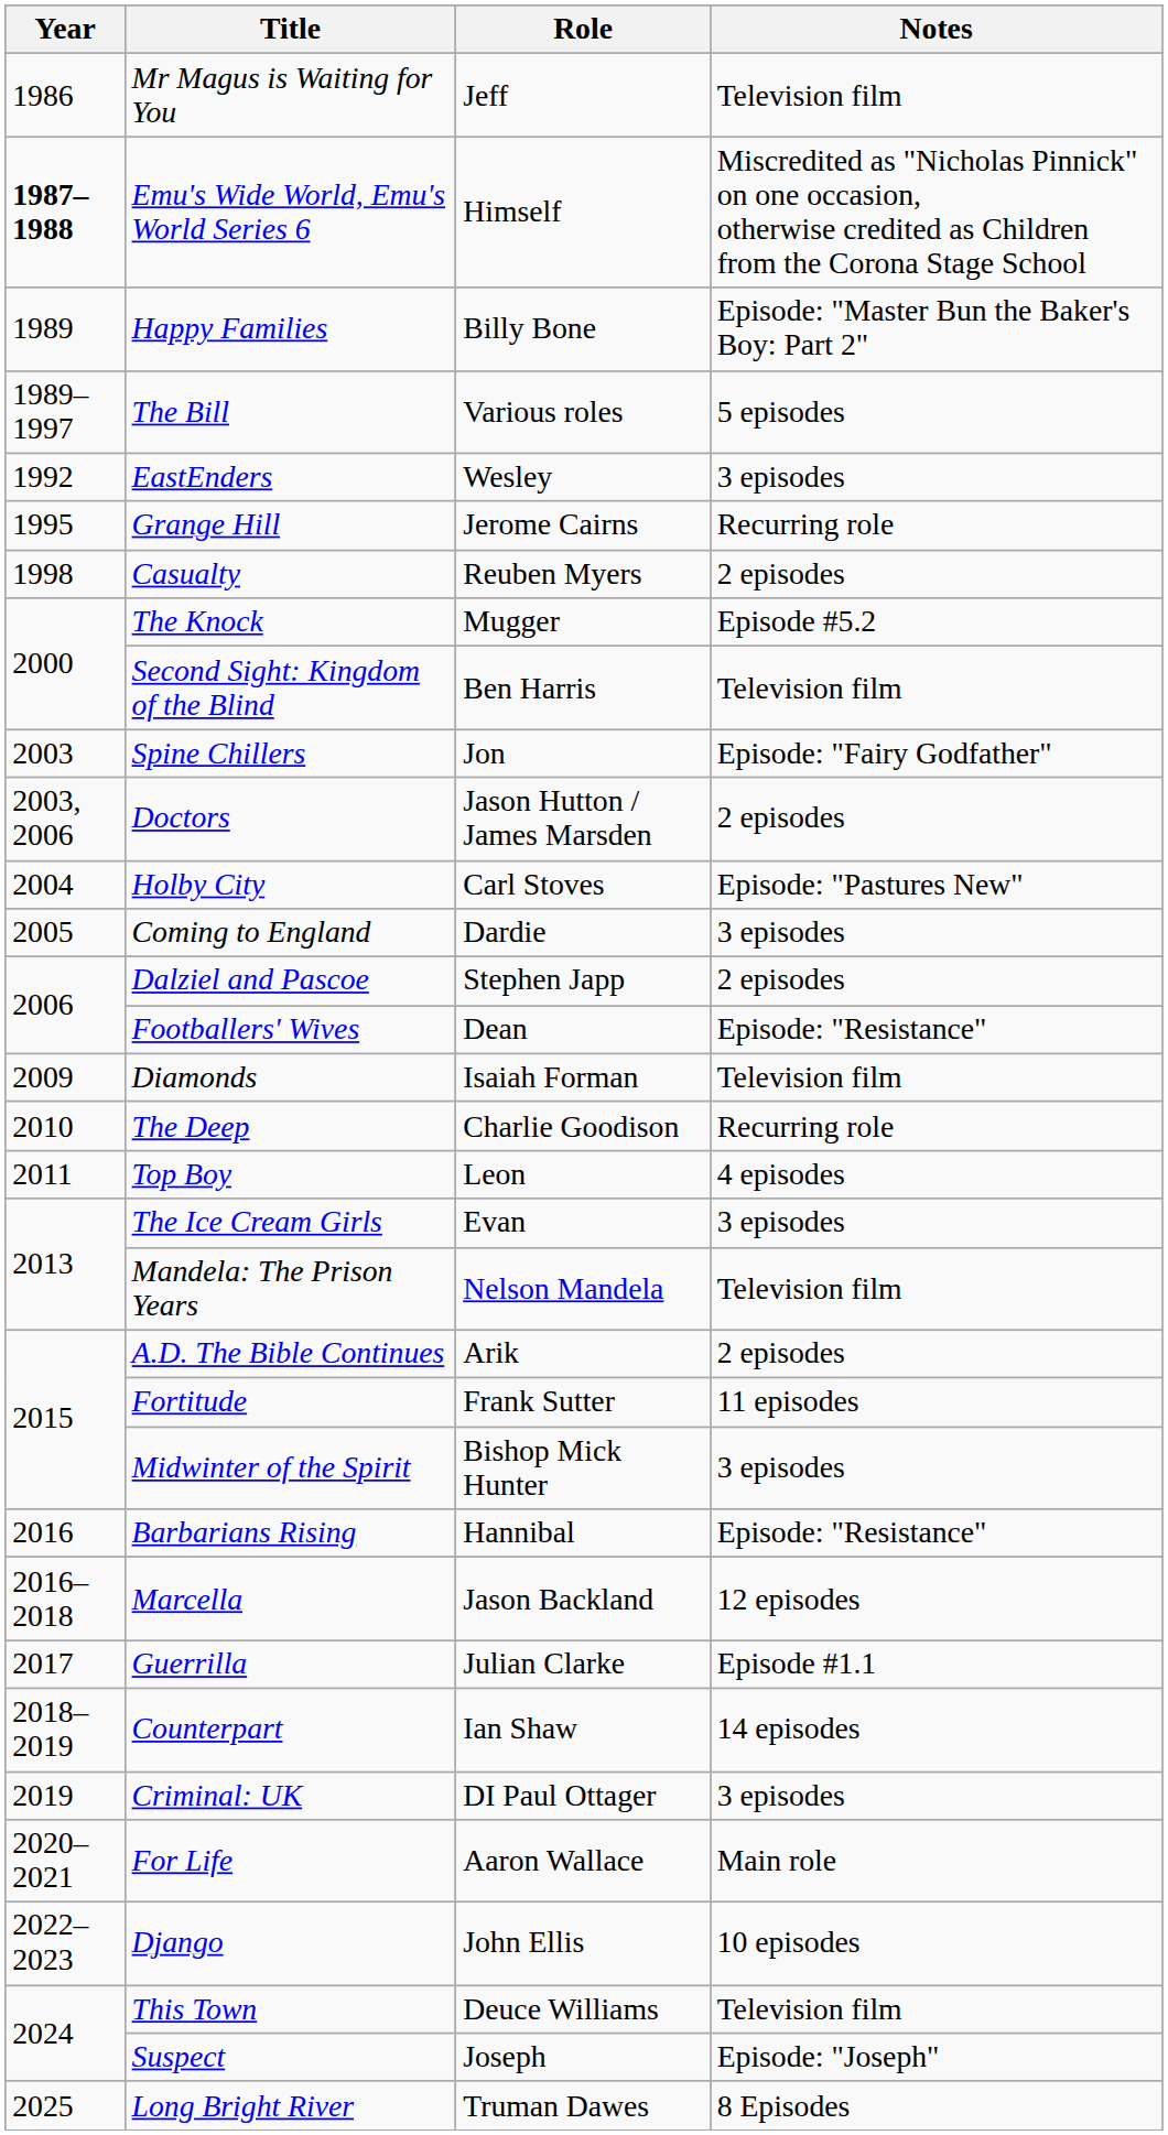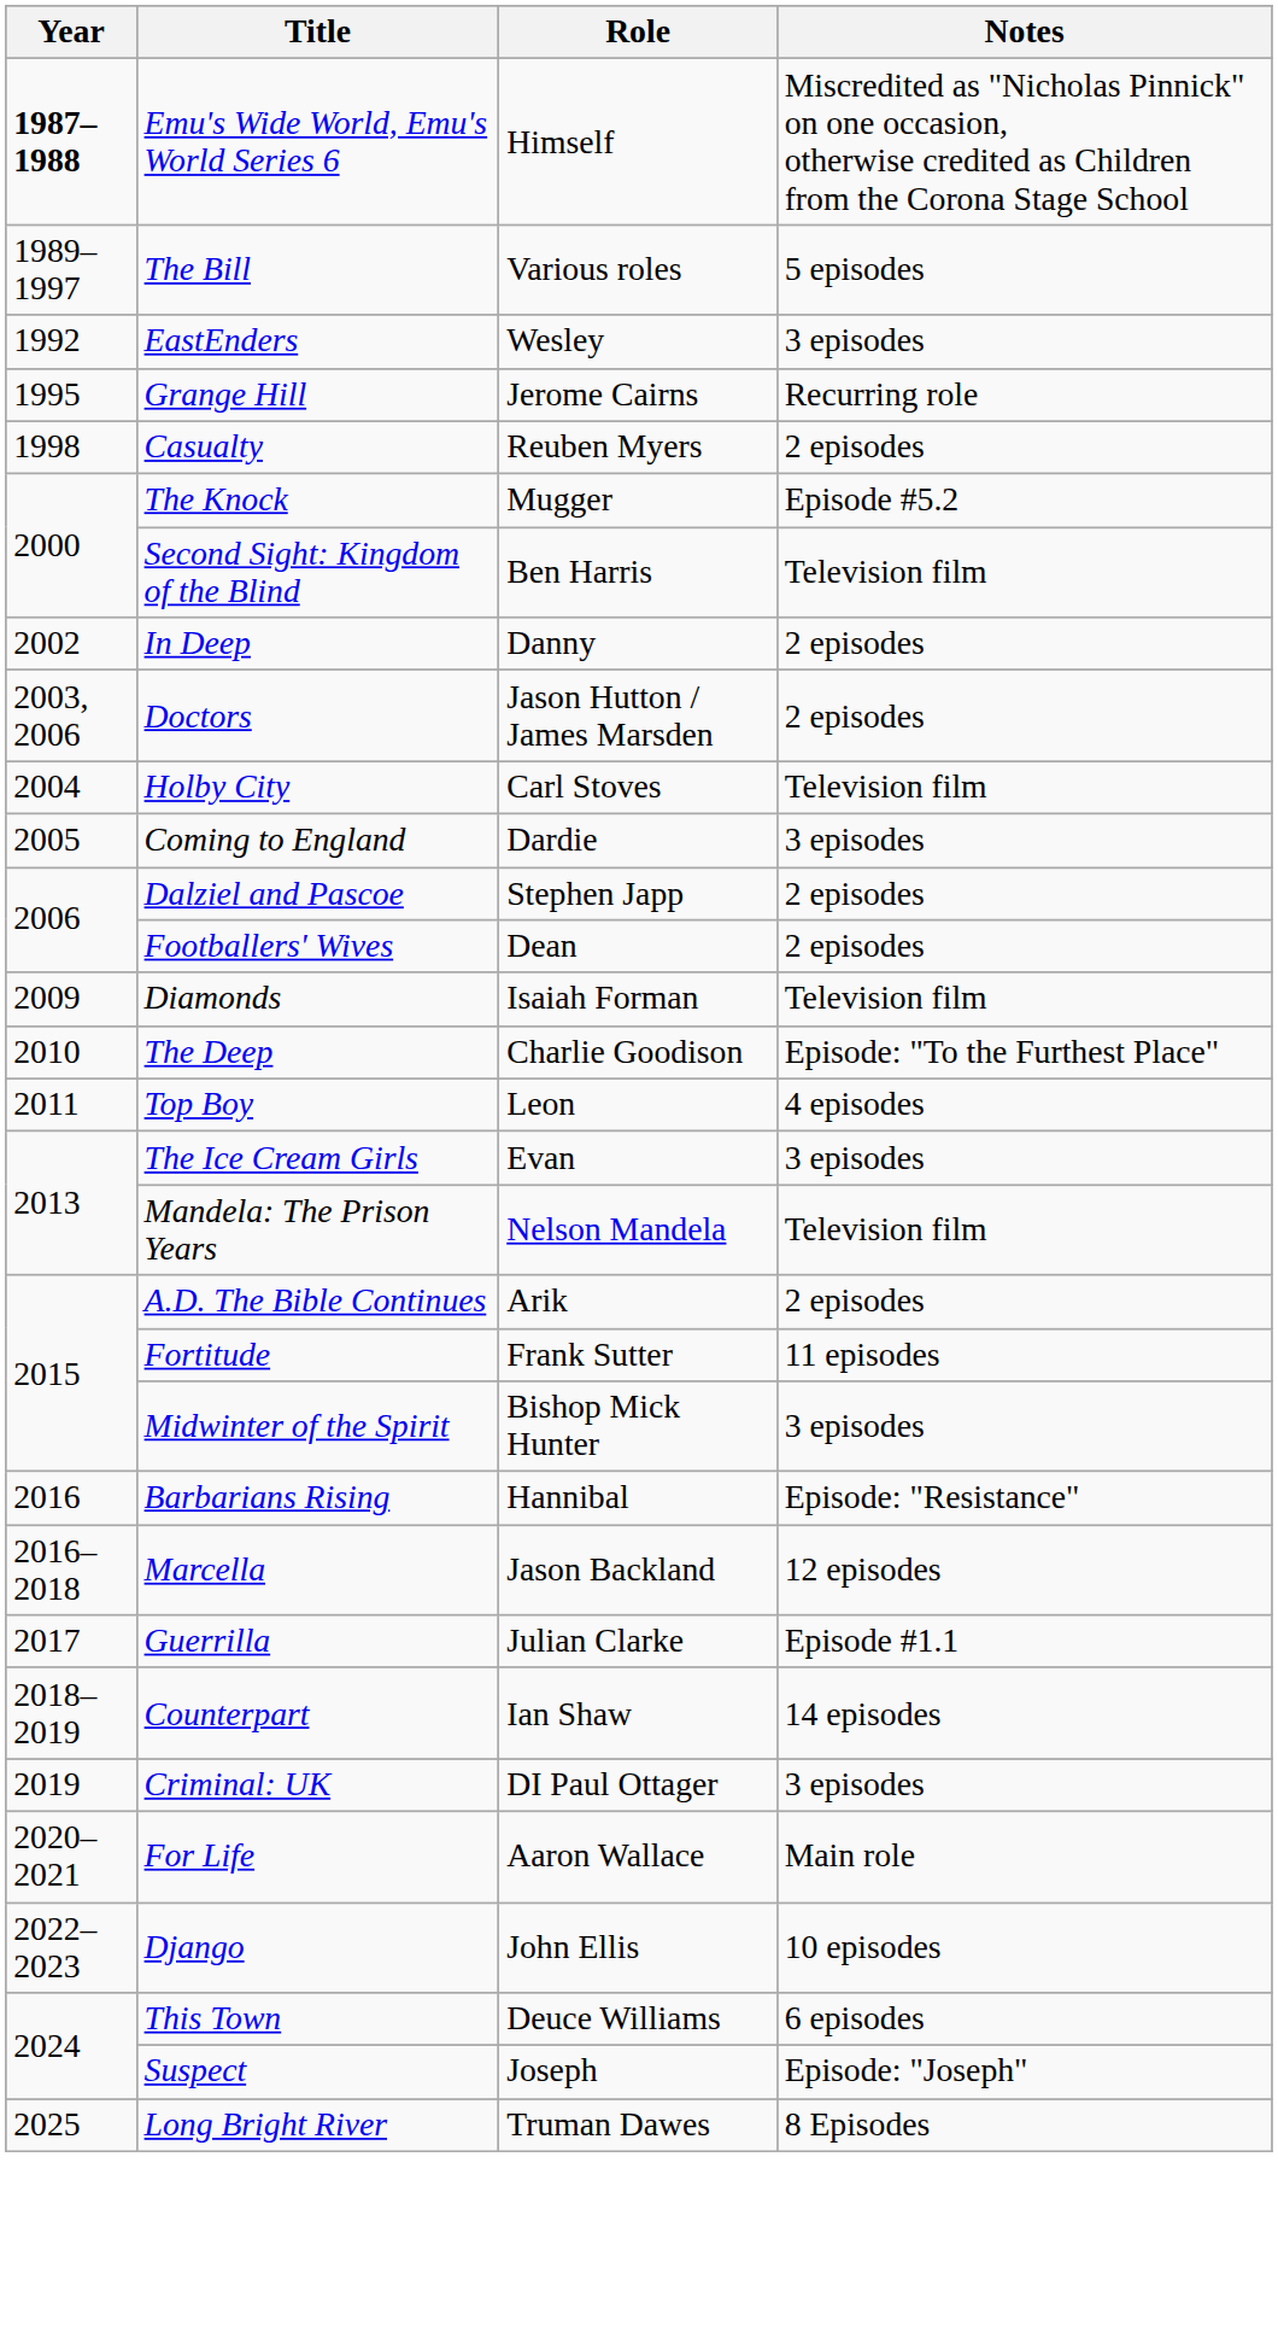- row: 1986 | Mr Magus is Waiting for You | Jeff | Television film
- row: 1989 | Happy Families | Billy Bone | Episode: "Master Bun the Baker's Boy: Part 2"
+ row: 2002 | In Deep | Danny | 2 episodes
- row: 2003 | Spine Chillers | Jon | Episode: "Fairy Godfather"
Holby City | Notes: Episode: "Pastures New" -> Television film
Footballers' Wives | Notes: Episode: "Resistance" -> 2 episodes
The Deep | Notes: Recurring role -> Episode: "To the Furthest Place"
This Town | Notes: Television film -> 6 episodes
